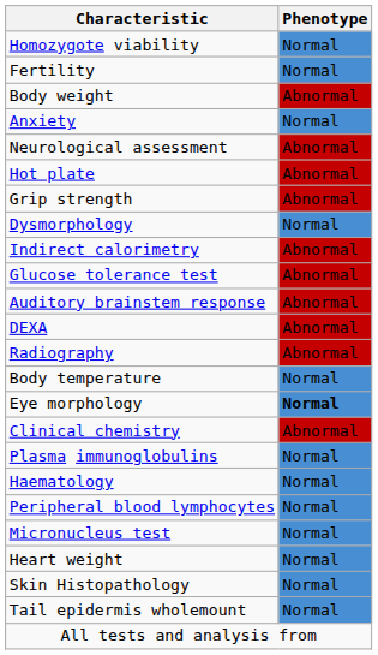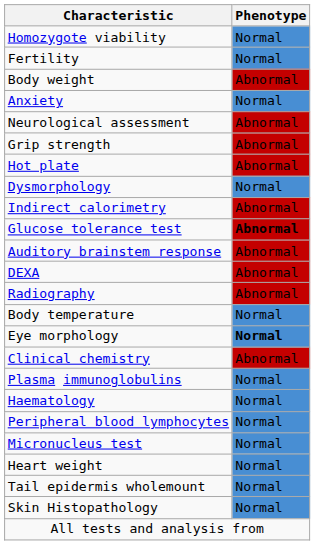rows swapped: Grip strength <-> Hot plate
Glucose tolerance test | Phenotype: normal -> bold
rows swapped: Tail epidermis wholemount <-> Skin Histopathology
